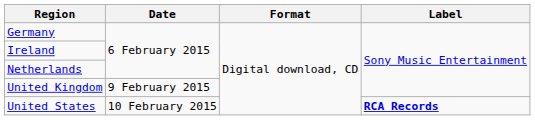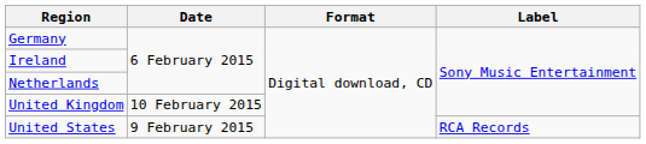United Kingdom | Date: 9 February 2015 -> 10 February 2015
United States | Date: 10 February 2015 -> 9 February 2015
United States | Label: bold -> normal
